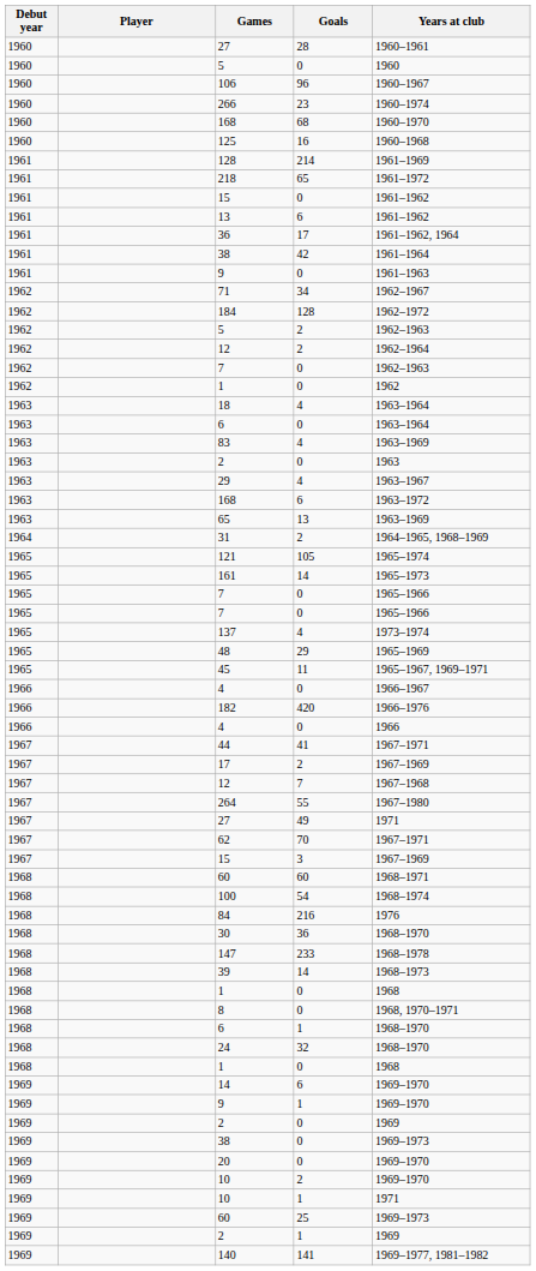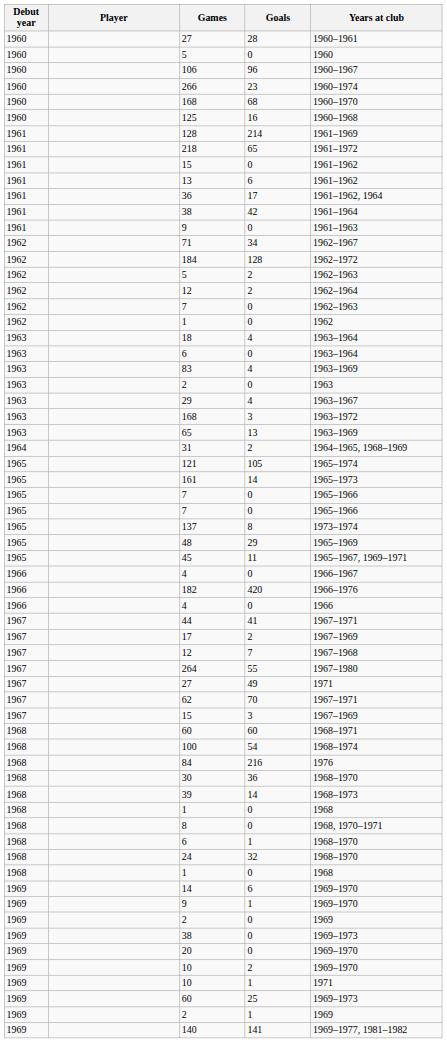1963 / 168 | Goals: 6 -> 3
137 | Goals: 4 -> 8
- row: 1968 | 147 | 233 | 1968–1978
